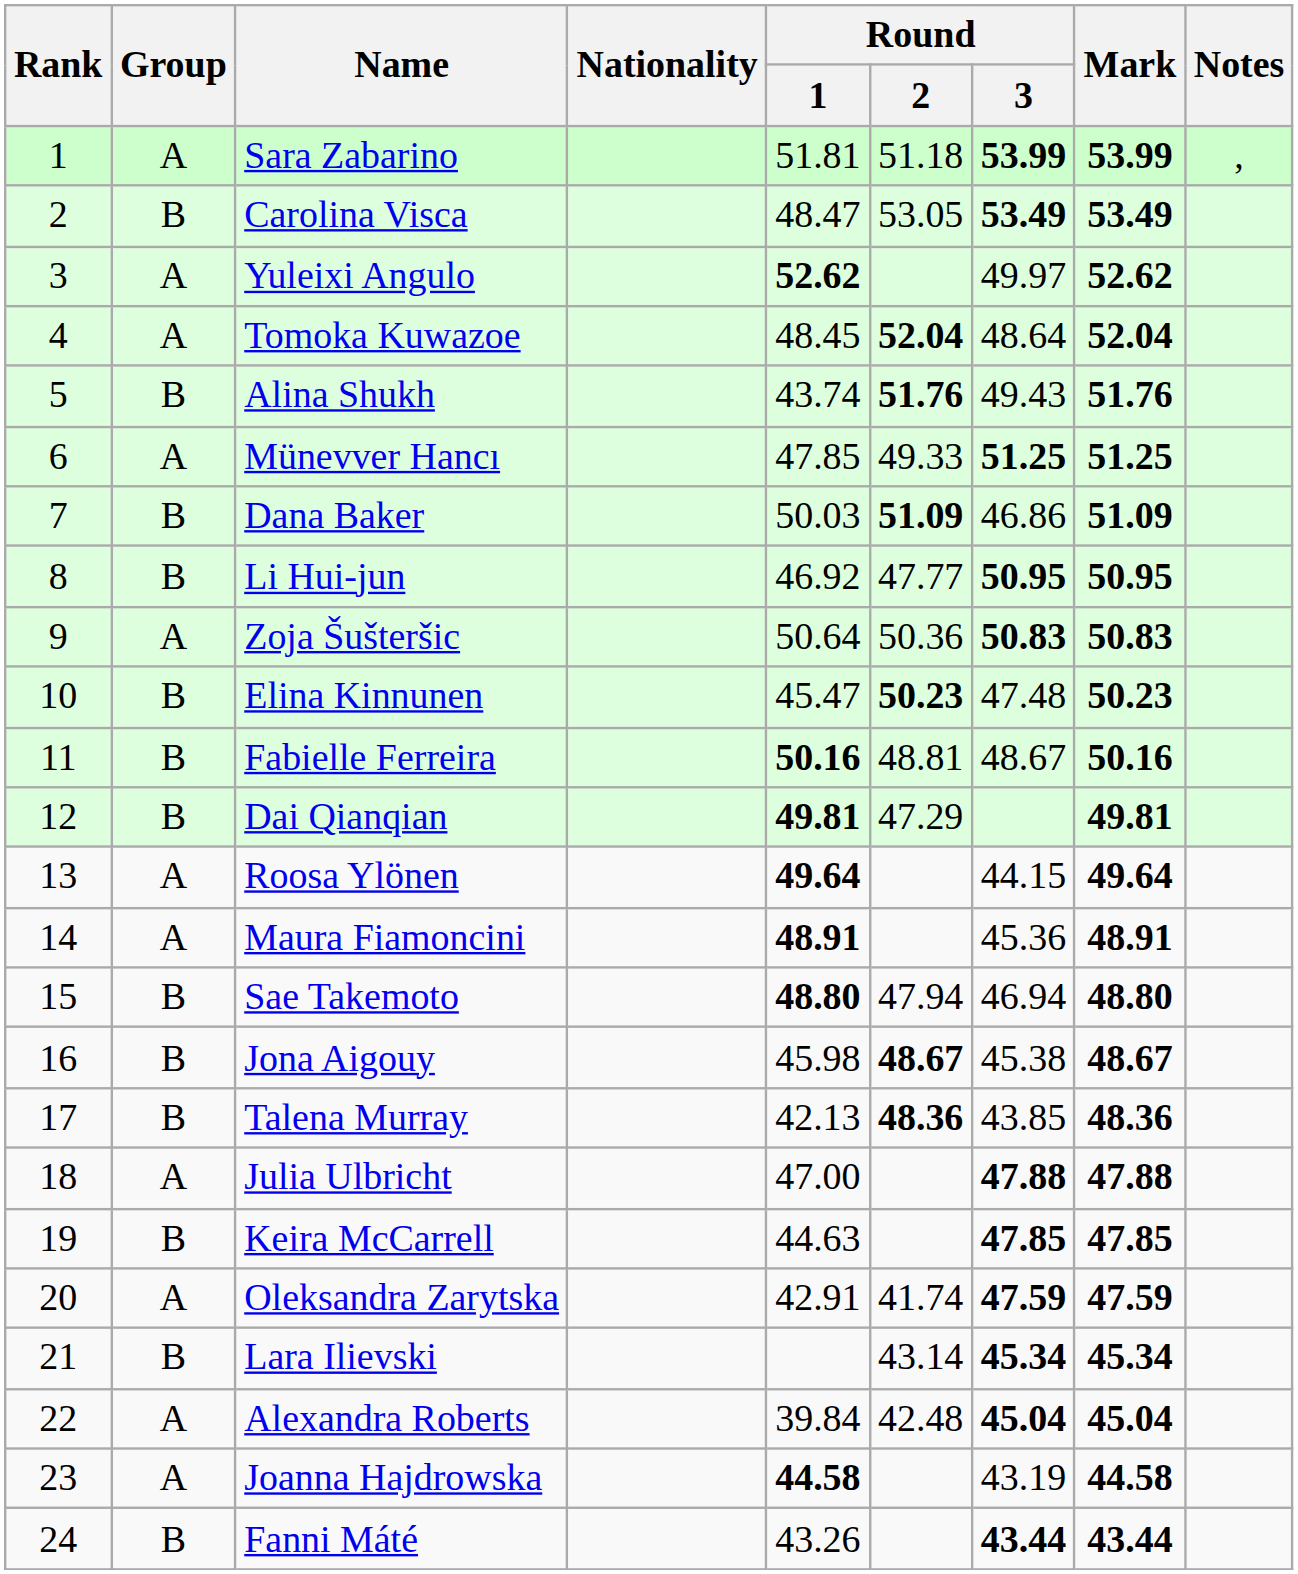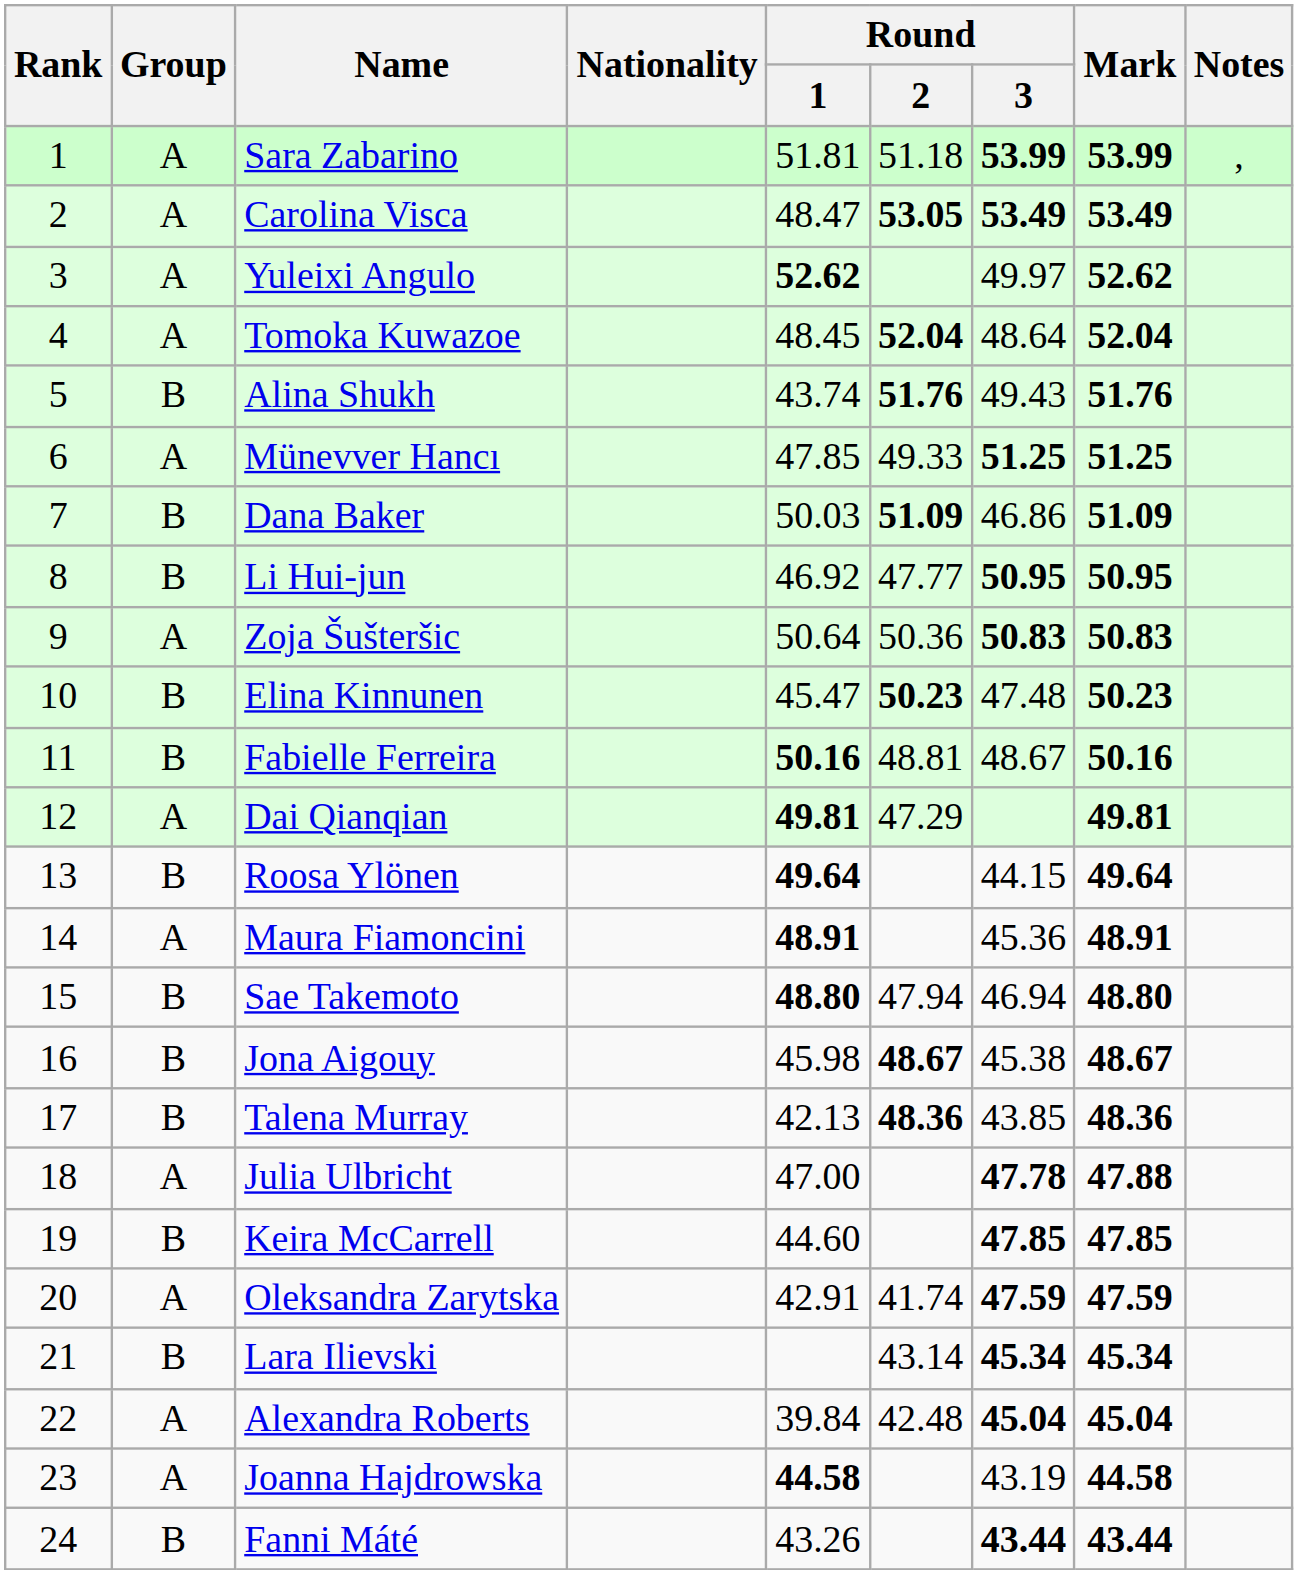Carolina Visca | Group: B -> A
Carolina Visca | Round / 2: normal -> bold
Dai Qianqian | Group: B -> A
Roosa Ylönen | Group: A -> B
Julia Ulbricht | Round / 3: 47.88 -> 47.78
Keira McCarrell | Round / 1: 44.63 -> 44.60
